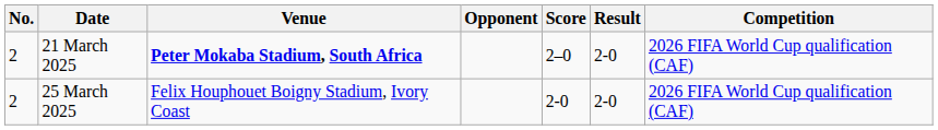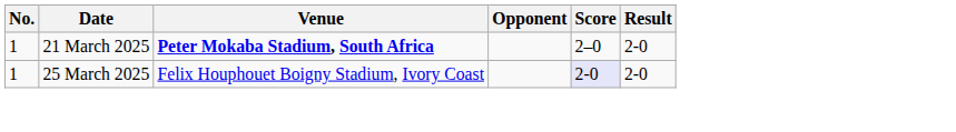- column: Competition | 2026 FIFA World Cup qualification (CAF) | 2026 FIFA World Cup qualification (CAF)
21 March 2025 | No.: 2 -> 1
25 March 2025 | No.: 2 -> 1
25 March 2025 | Score: no background -> lavender background
